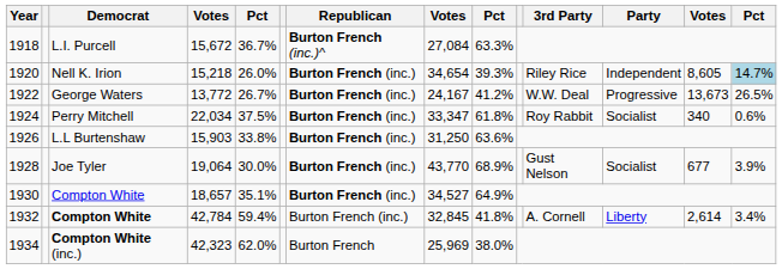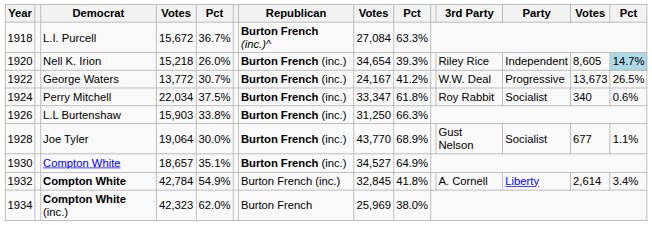1922 | column 5: 26.7% -> 30.7%
1926 | column 9: 63.6% -> 66.3%
1928 | column 14: 3.9% -> 1.1%
1932 | column 5: 59.4% -> 54.9%
